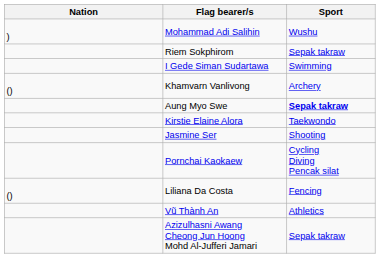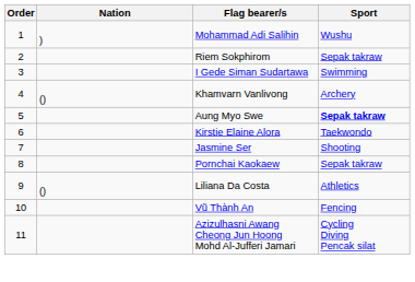+ column: Order | 1 | 2 | 3 | 4 | 5 | 6 | 7 | 8 | 9 | 10 | 11
Pornchai Kaokaew | Sport: Cycling Diving Pencak silat -> Sepak takraw
Liliana Da Costa | Sport: Fencing -> Athletics
Vũ Thành An | Sport: Athletics -> Fencing
Azizulhasni Awang Cheong Jun Hoong Mohd Al-Jufferi Jamari | Sport: Sepak takraw -> Cycling Diving Pencak silat
